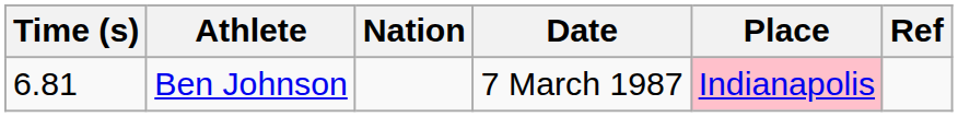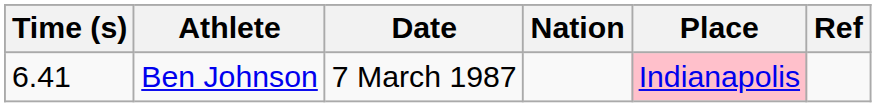columns swapped: Nation <-> Date
Ben Johnson | Time (s): 6.81 -> 6.41
